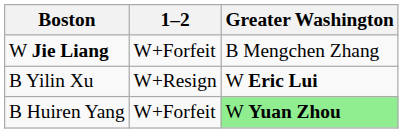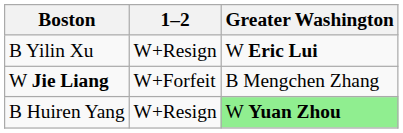rows swapped: B Yilin Xu <-> W Jie Liang
B Huiren Yang | 1–2: W+Forfeit -> W+Resign
